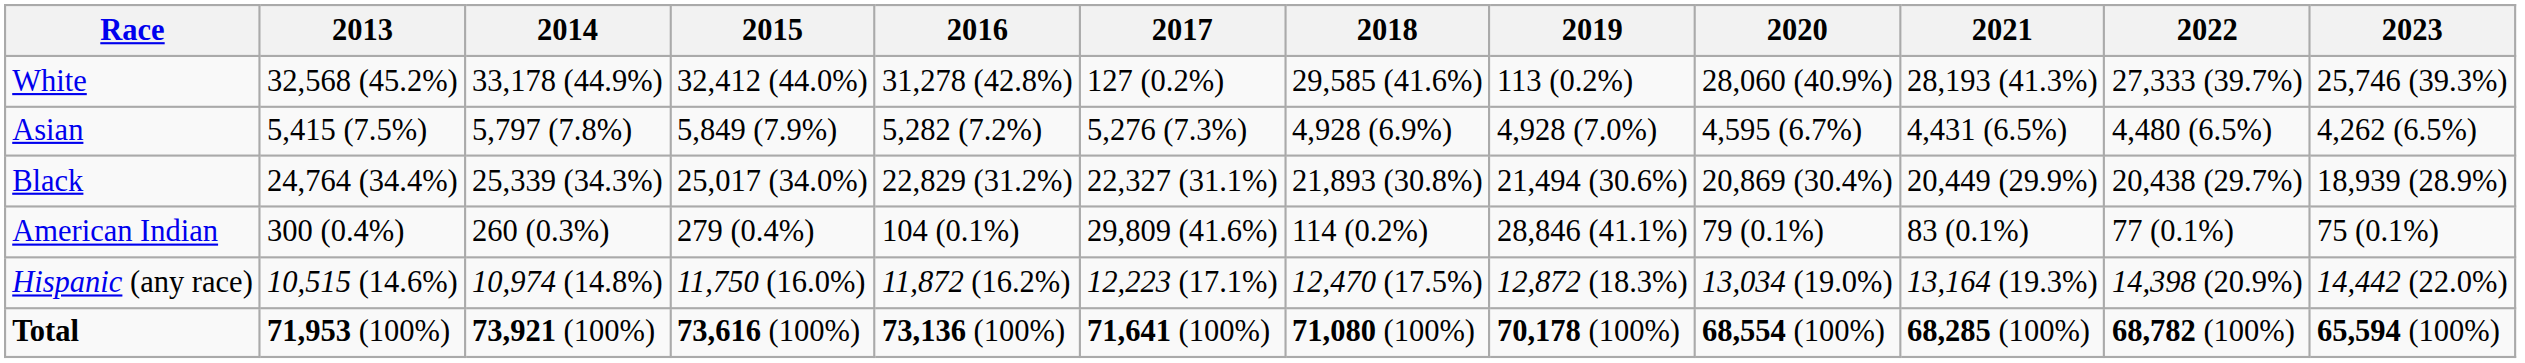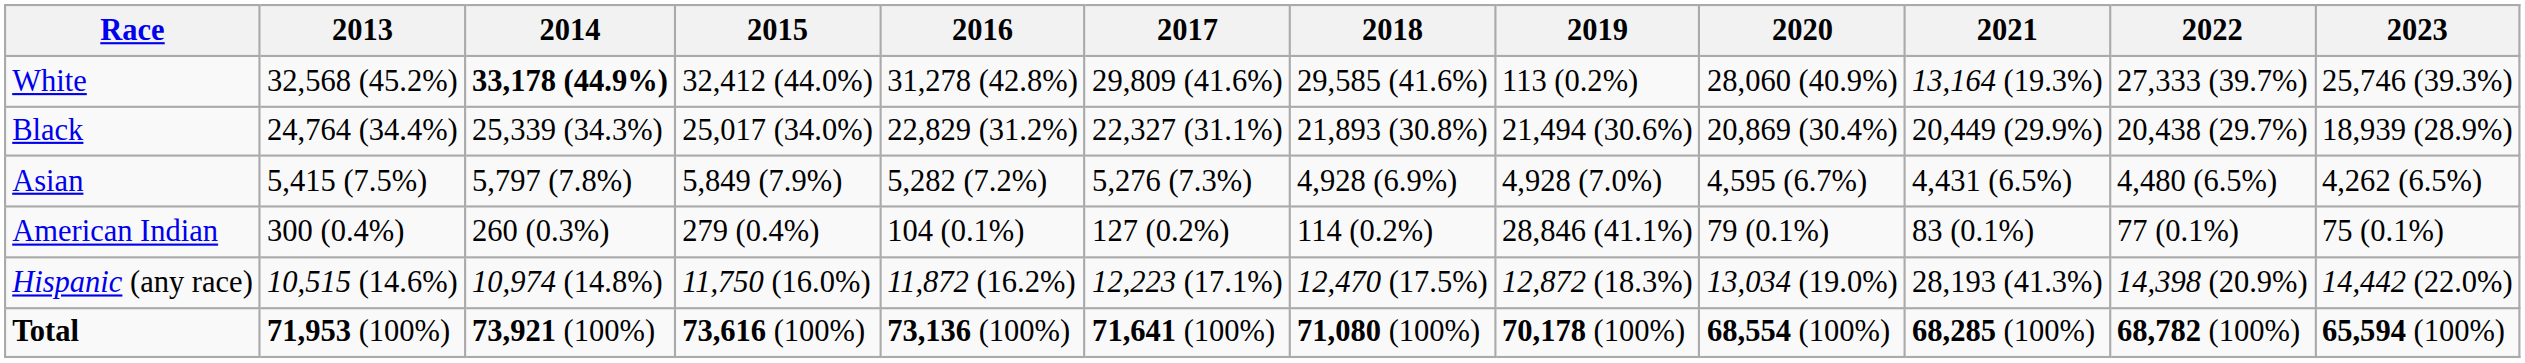White | 2014: normal -> bold
White | 2017: 127 (0.2%) -> 29,809 (41.6%)
White | 2021: 28,193 (41.3%) -> 13,164 (19.3%)
rows swapped: Black <-> Asian
American Indian | 2017: 29,809 (41.6%) -> 127 (0.2%)
Hispanic (any race) | 2021: 13,164 (19.3%) -> 28,193 (41.3%)
